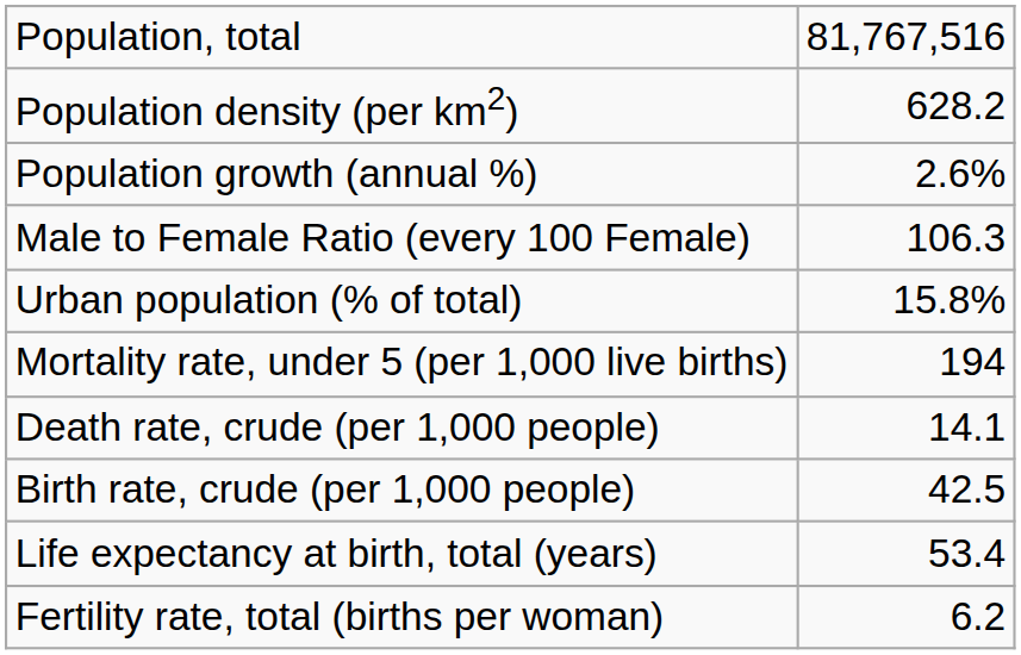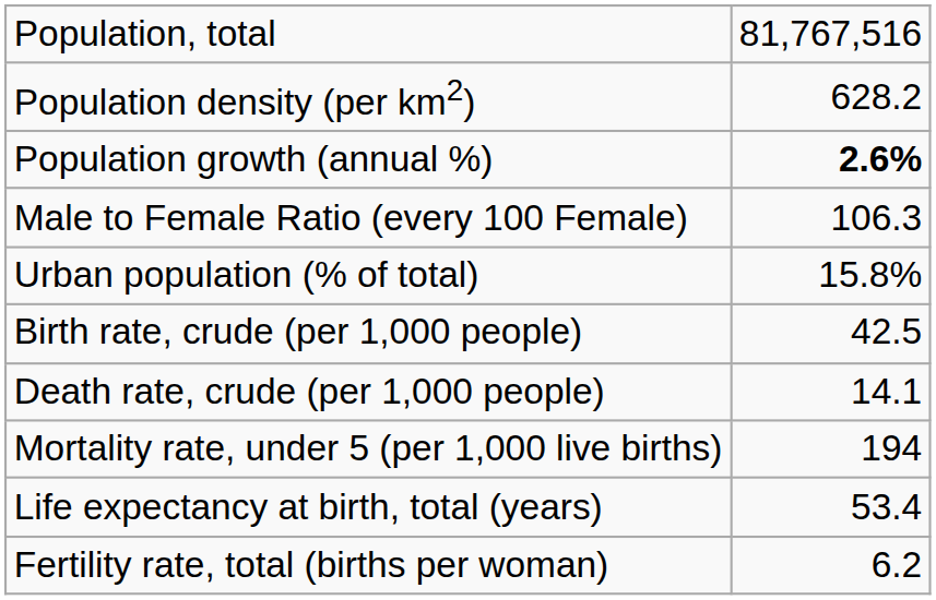Population growth (annual %) | column 2: normal -> bold
rows swapped: Birth rate, crude (per 1,000 people) <-> Mortality rate, under 5 (per 1,000 live births)
